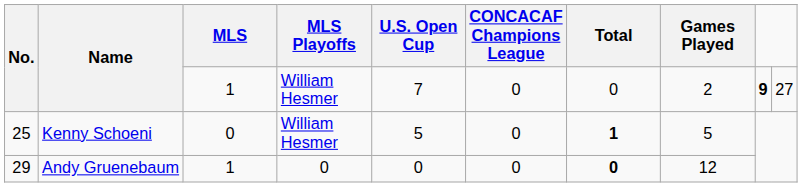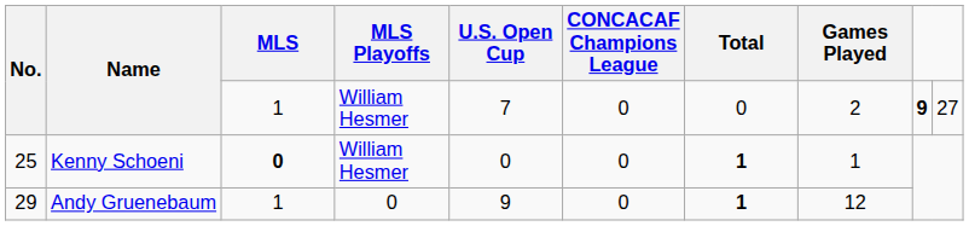Kenny Schoeni | MLS: normal -> bold
Kenny Schoeni | U.S. Open Cup: 5 -> 0
Kenny Schoeni | Games Played: 5 -> 1
Andy Gruenebaum | U.S. Open Cup: 0 -> 9
Andy Gruenebaum | Total: 0 -> 1
